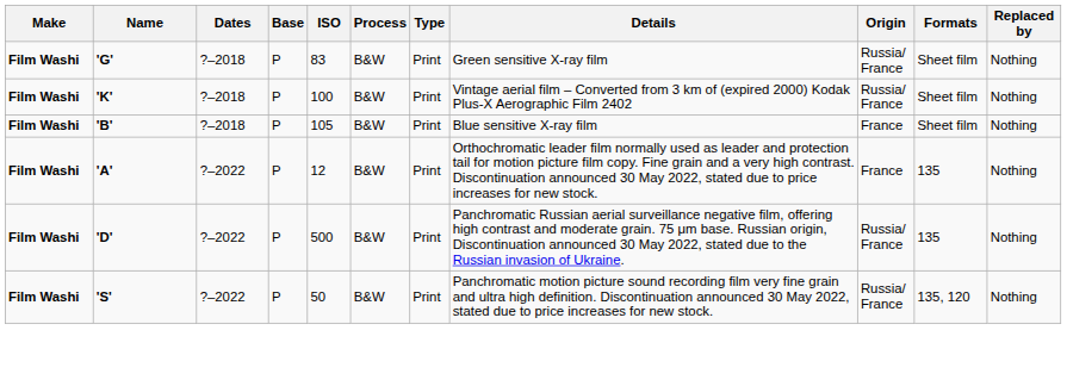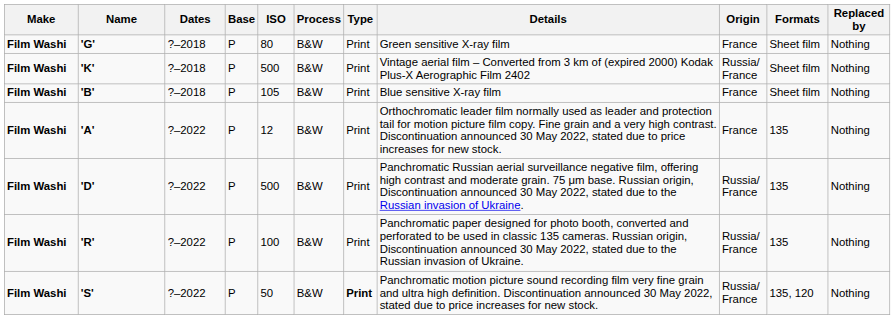'G' | ISO: 83 -> 80
'G' | Origin: Russia/ France -> France
'K' | ISO: 100 -> 500
+ row: Film Washi | 'R' | ?–2022 | P | 100 | B&W | Print | Panchromatic paper designed for photo booth, converted and perforated to be used in classic 135 cameras. Russian origin, Discontinuation announced 30 May 2022, stated due to the Russian invasion of Ukraine. | Russia/ France | 135 | Nothing
'S' | Type: normal -> bold
